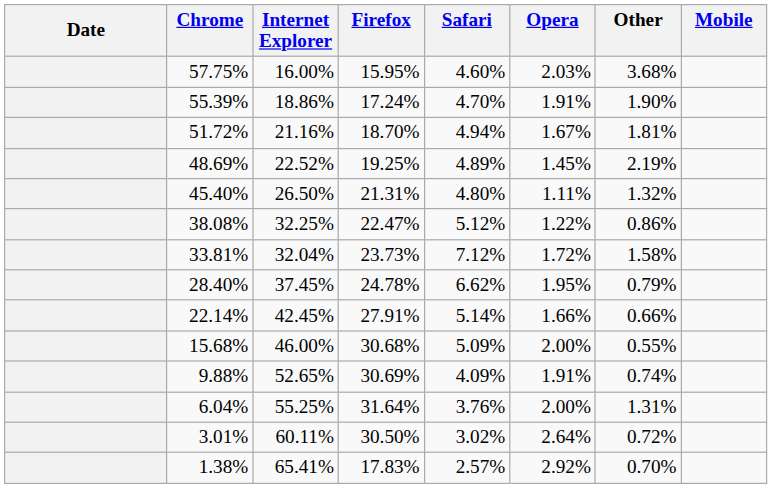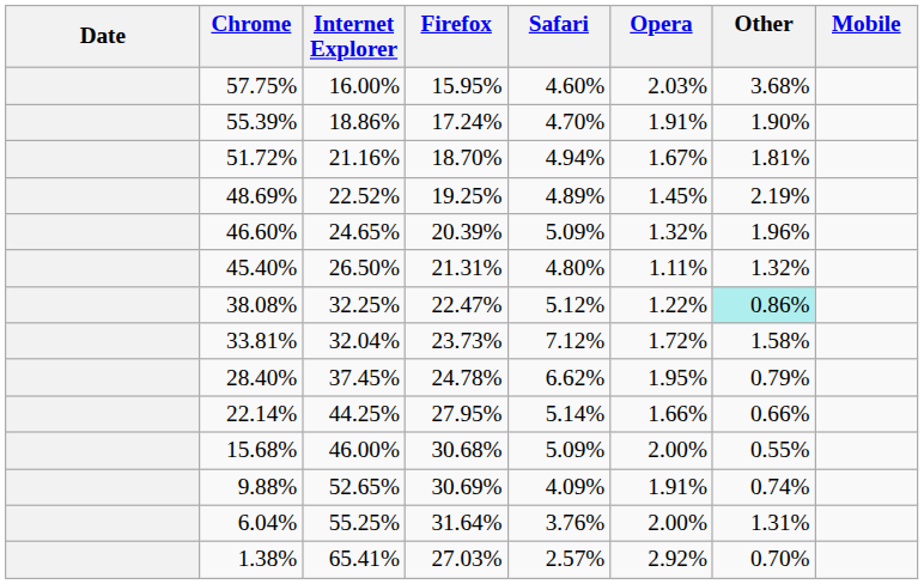+ row: 46.60% | 24.65% | 20.39% | 5.09% | 1.32% | 1.96%
38.08% | Other: no background -> paleturquoise background
22.14% | Internet Explorer: 42.45% -> 44.25%
22.14% | Firefox: 27.91% -> 27.95%
- row: 3.01% | 60.11% | 30.50% | 3.02% | 2.64% | 0.72%
1.38% | Firefox: 17.83% -> 27.03%
